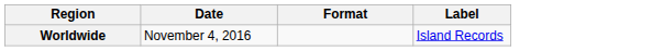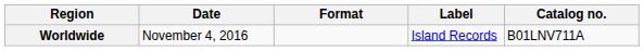+ column: Catalog no. | B01LNV711A
